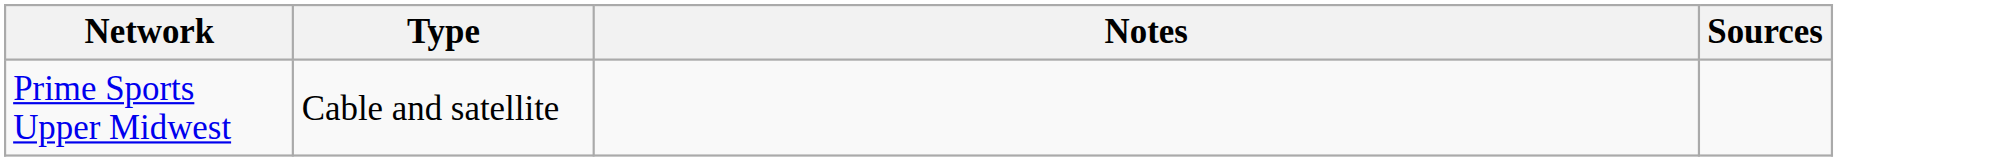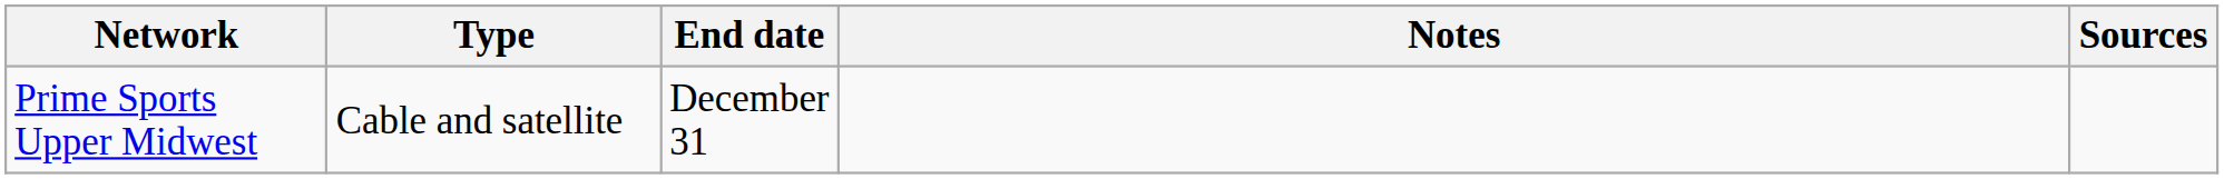+ column: End date | December 31
